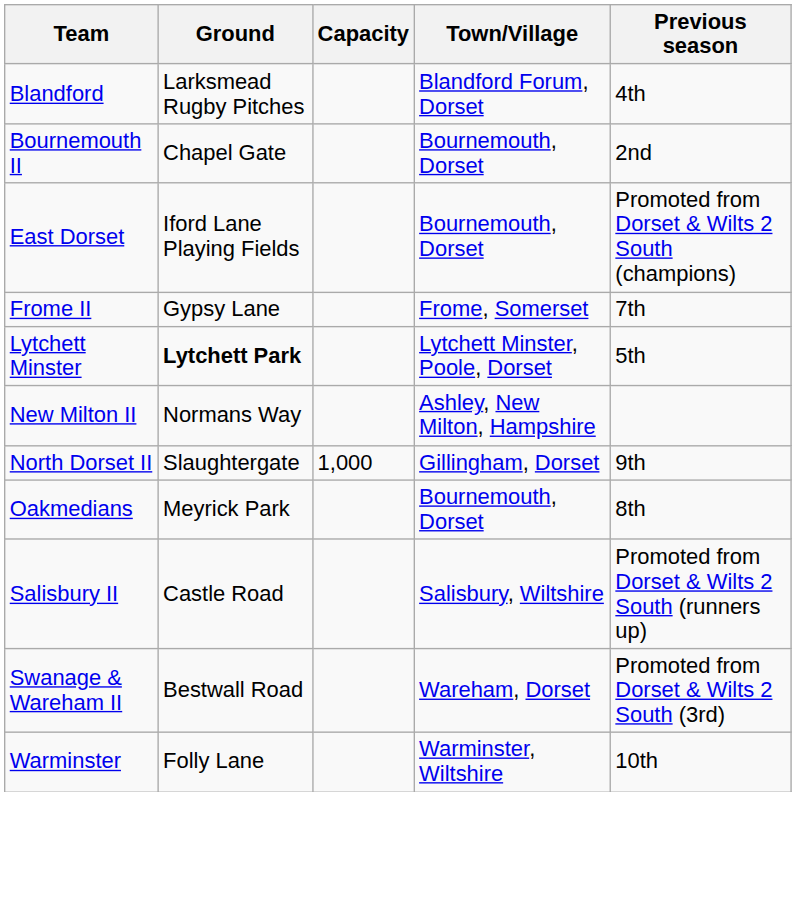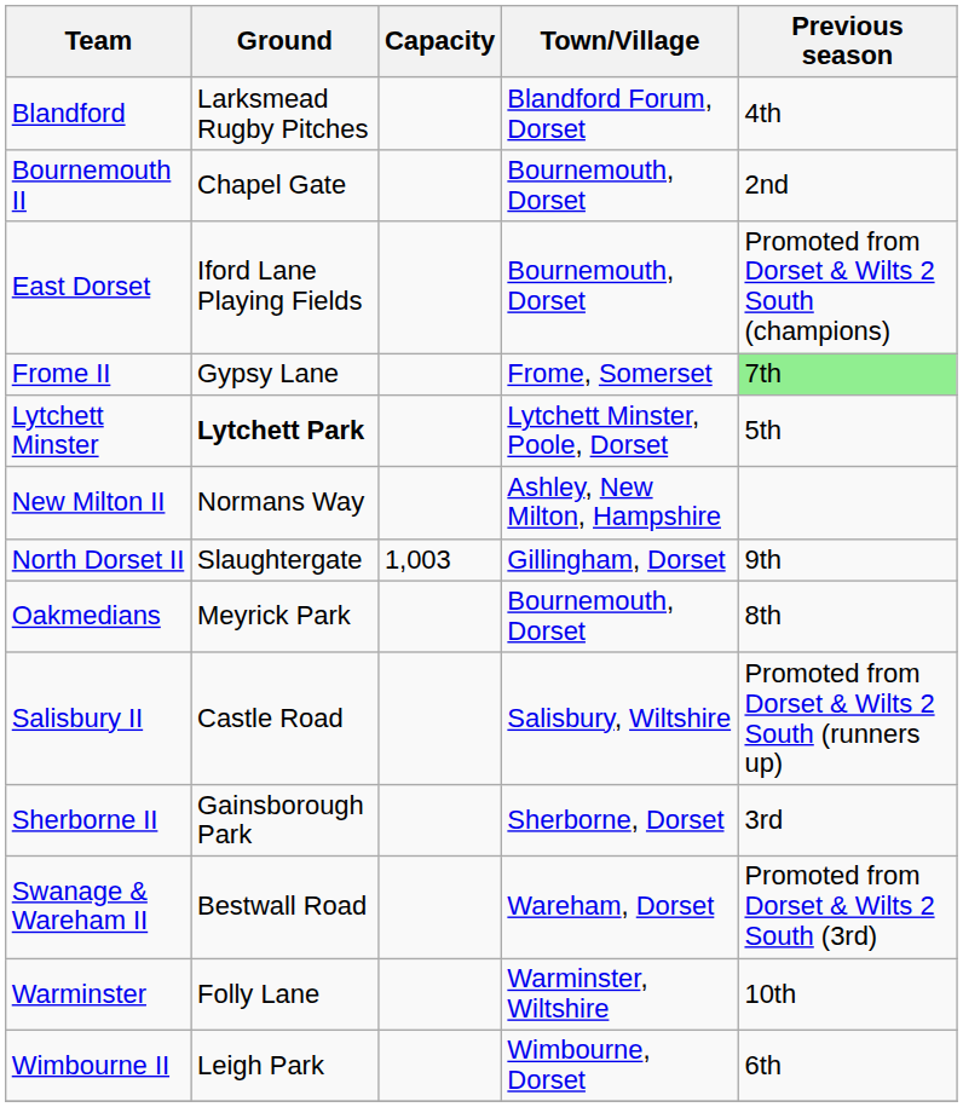Frome II | Previous season: no background -> lightgreen background
North Dorset II | Capacity: 1,000 -> 1,003
+ row: Sherborne II | Gainsborough Park | Sherborne, Dorset | 3rd
+ row: Wimbourne II | Leigh Park | Wimbourne, Dorset | 6th
